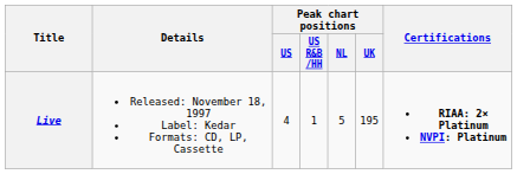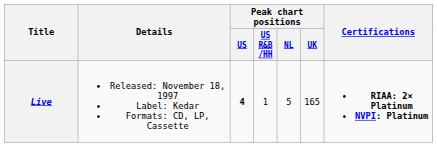Live | Peak chart positions / US: normal -> bold
Live | Peak chart positions / UK: 195 -> 165
